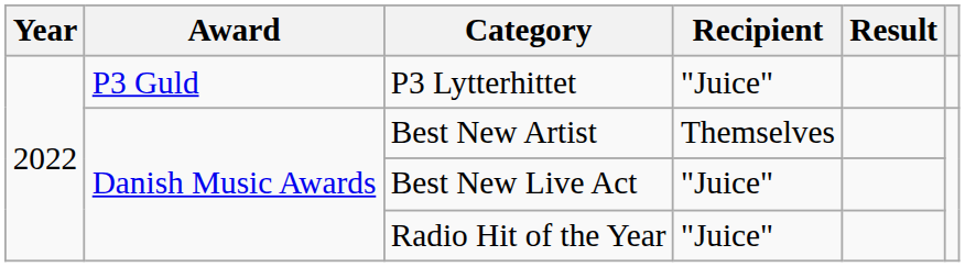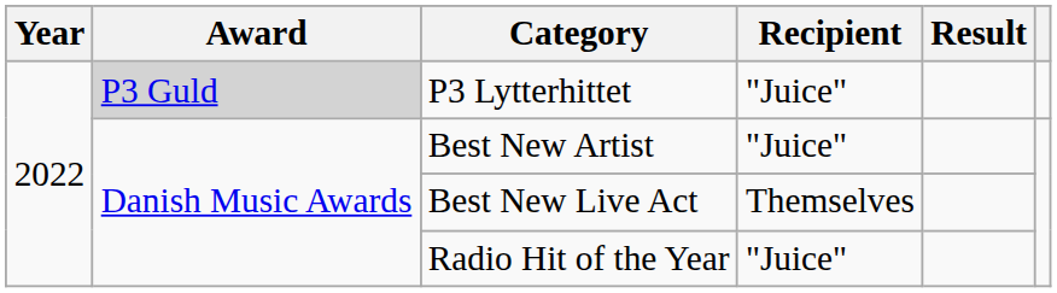P3 Lytterhittet | Award: no background -> lightgrey background
Best New Artist | Recipient: Themselves -> "Juice"
Best New Live Act | Recipient: "Juice" -> Themselves
